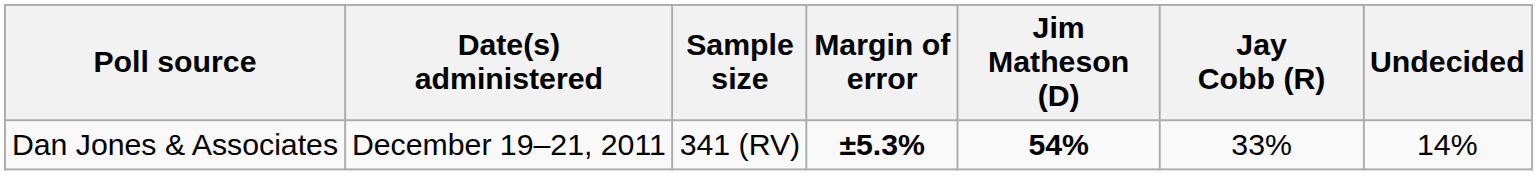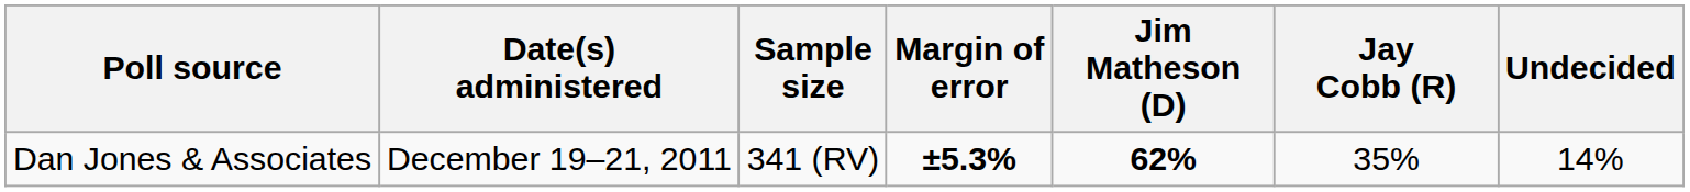Dan Jones & Associates | Jim Matheson (D): 54% -> 62%
Dan Jones & Associates | Jay Cobb (R): 33% -> 35%
